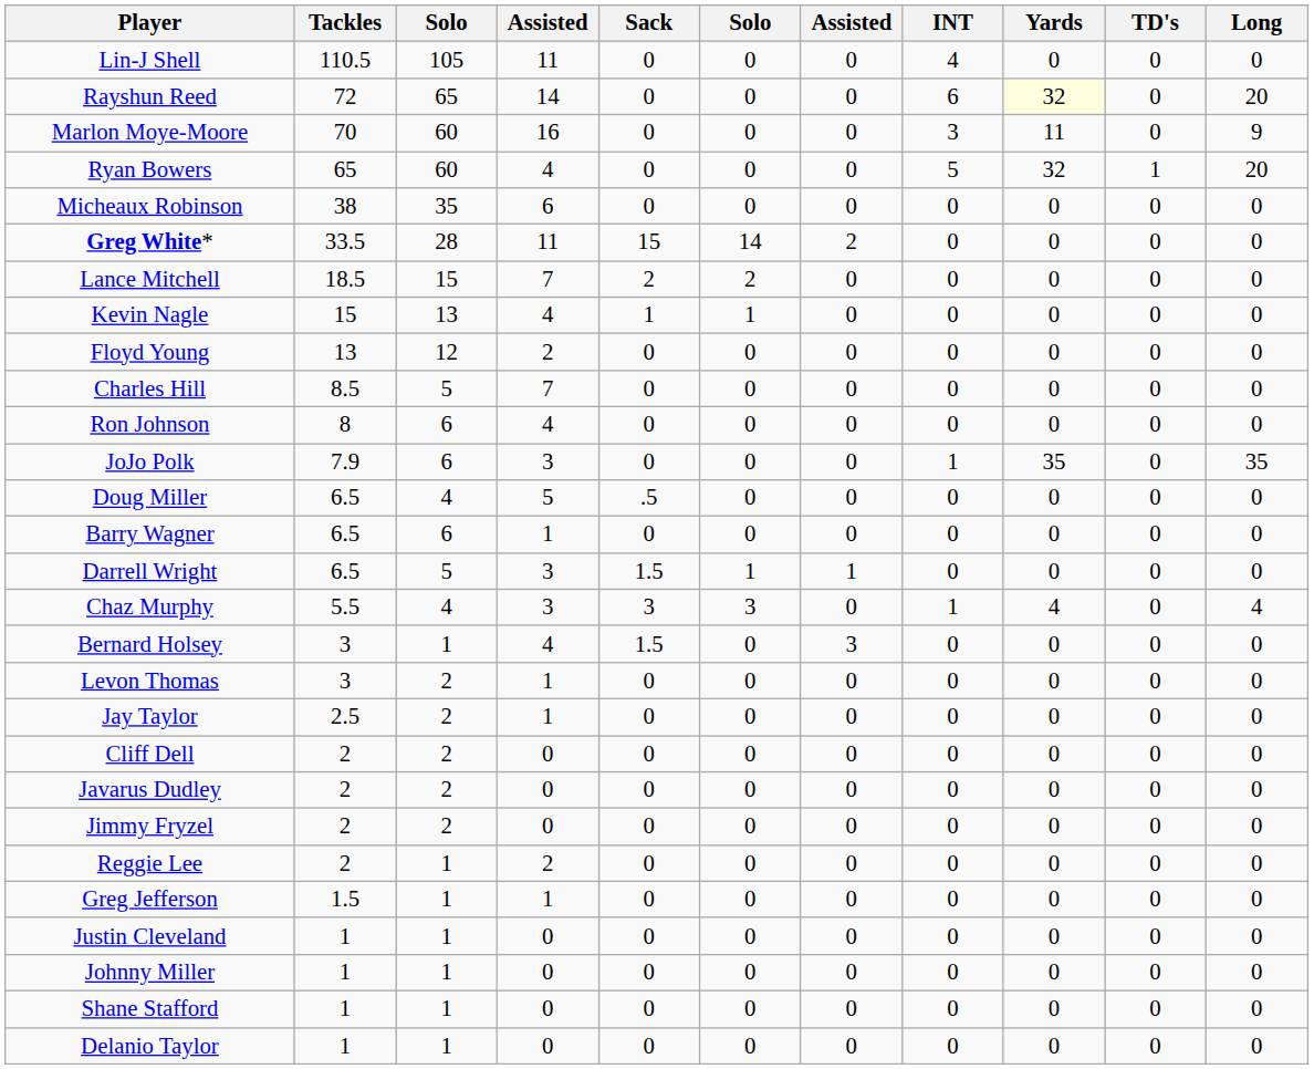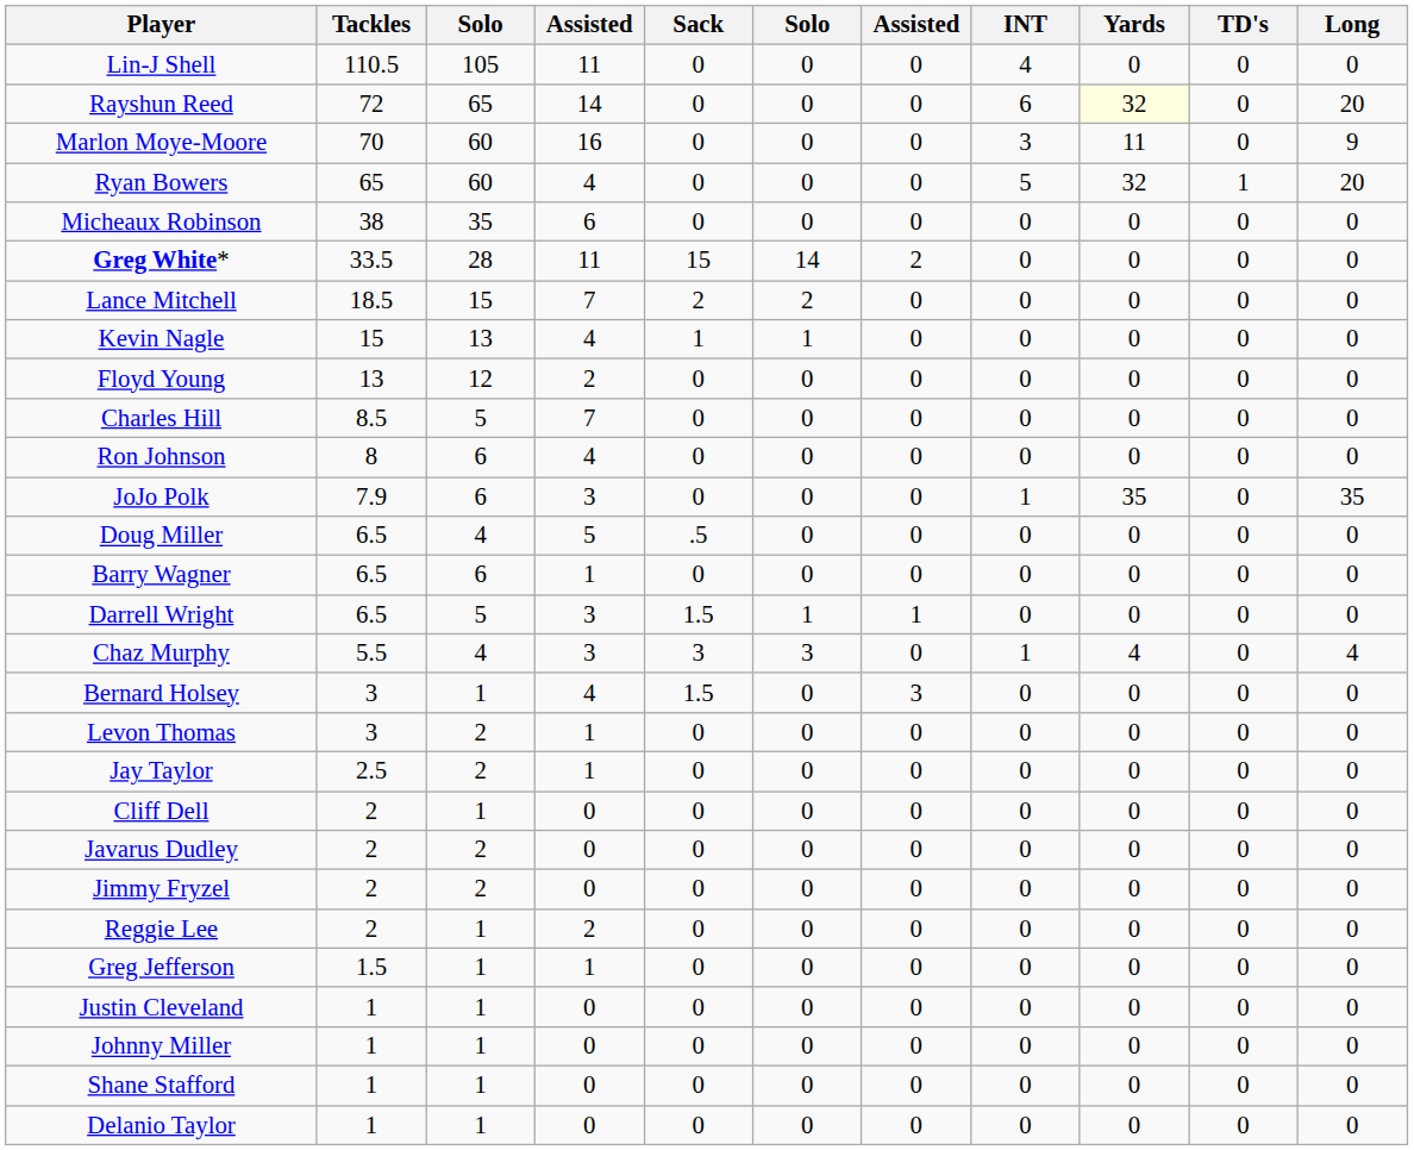Cliff Dell | column 3: 2 -> 1
